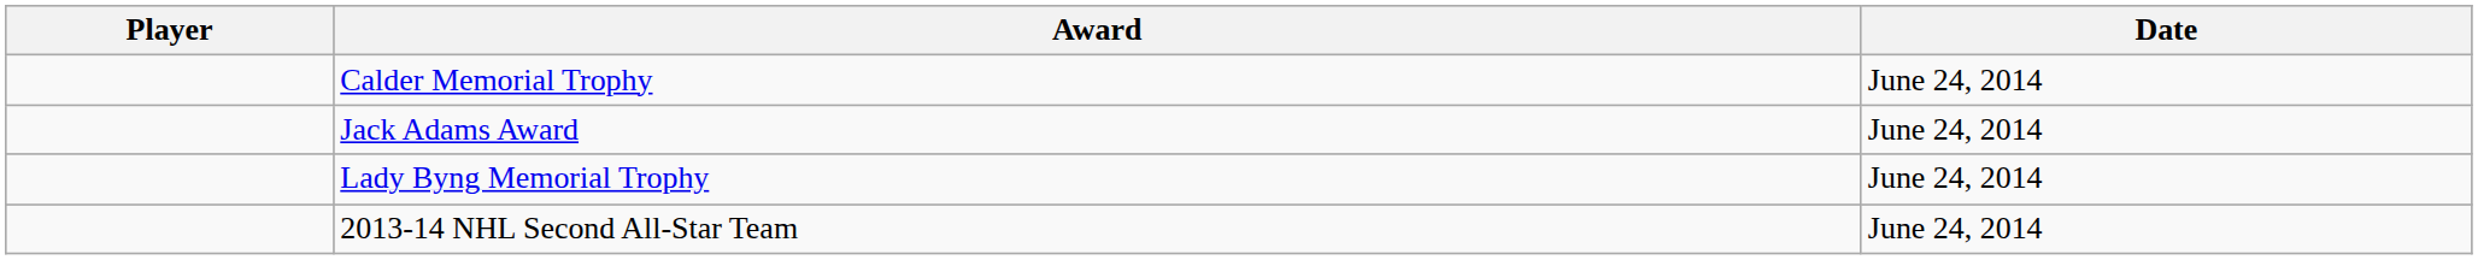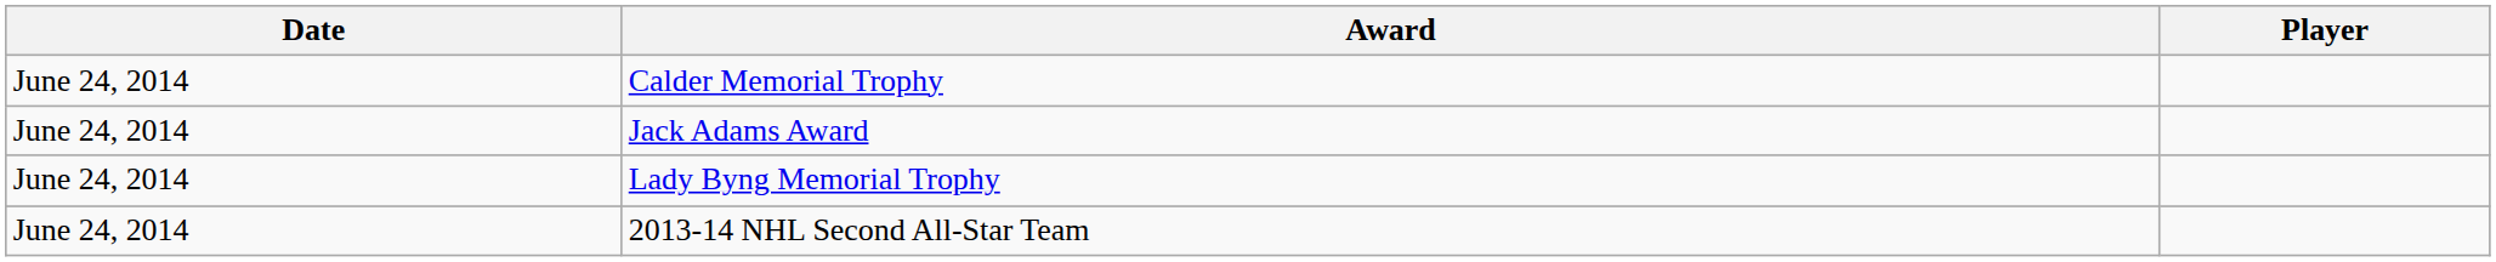columns swapped: Player <-> Date
